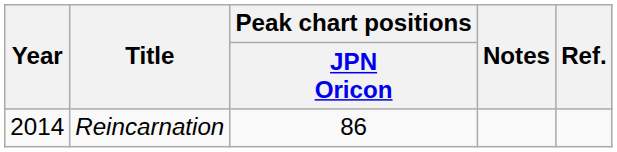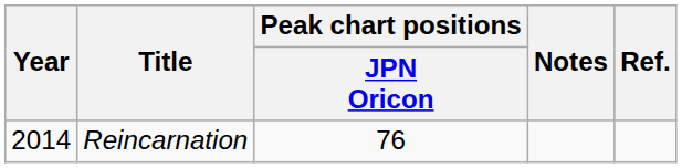Reincarnation | Peak chart positions / JPN Oricon: 86 -> 76
